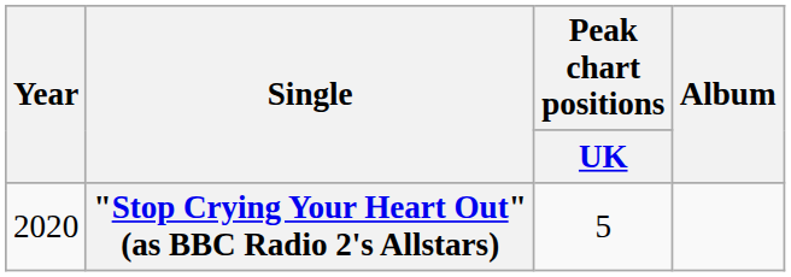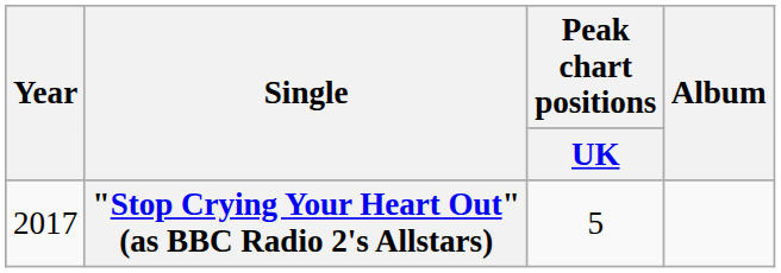"Stop Crying Your Heart Out" (as BBC Radio 2's Allstars) | Year: 2020 -> 2017
